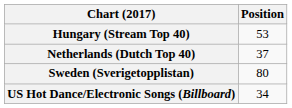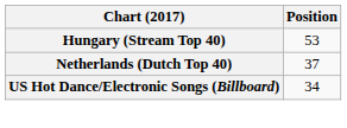- row: Sweden (Sverigetopplistan) | 80
